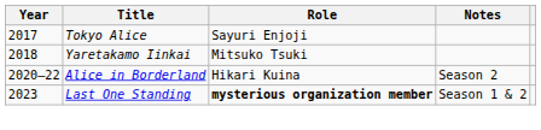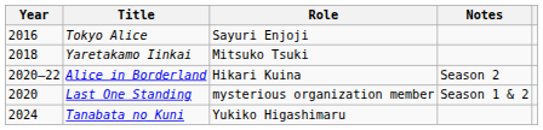Tokyo Alice | Year: 2017 -> 2016
Last One Standing | Year: 2023 -> 2020
Last One Standing | Role: bold -> normal
+ row: 2024 | Tanabata no Kuni | Yukiko Higashimaru
